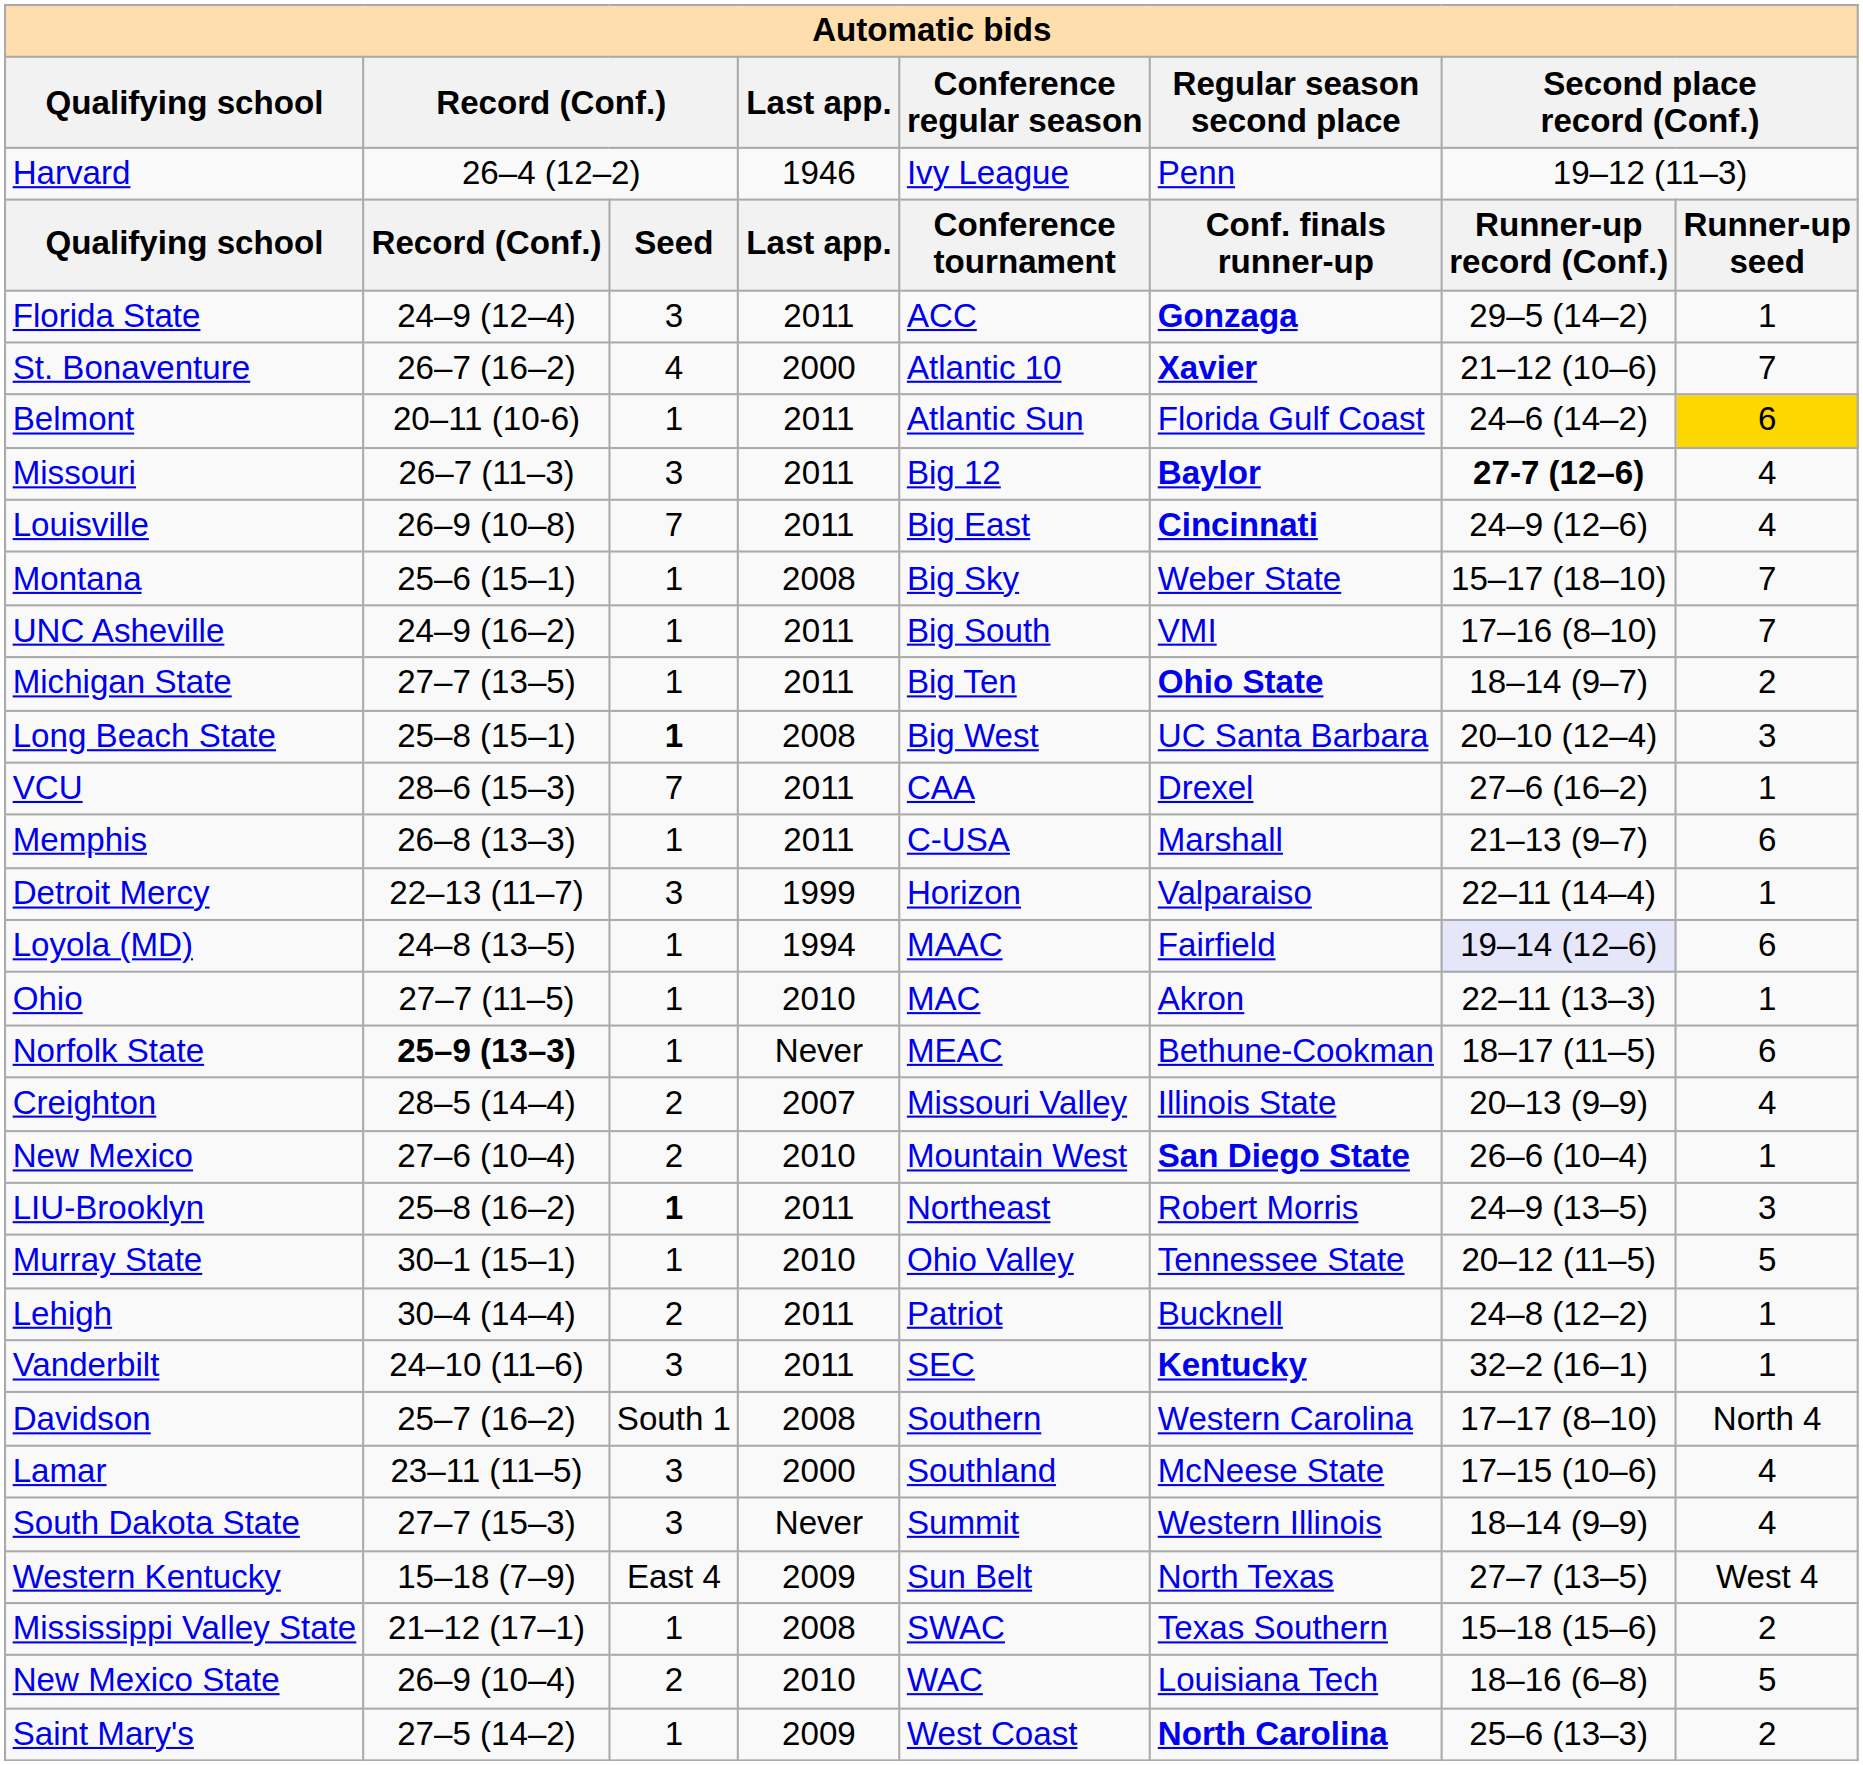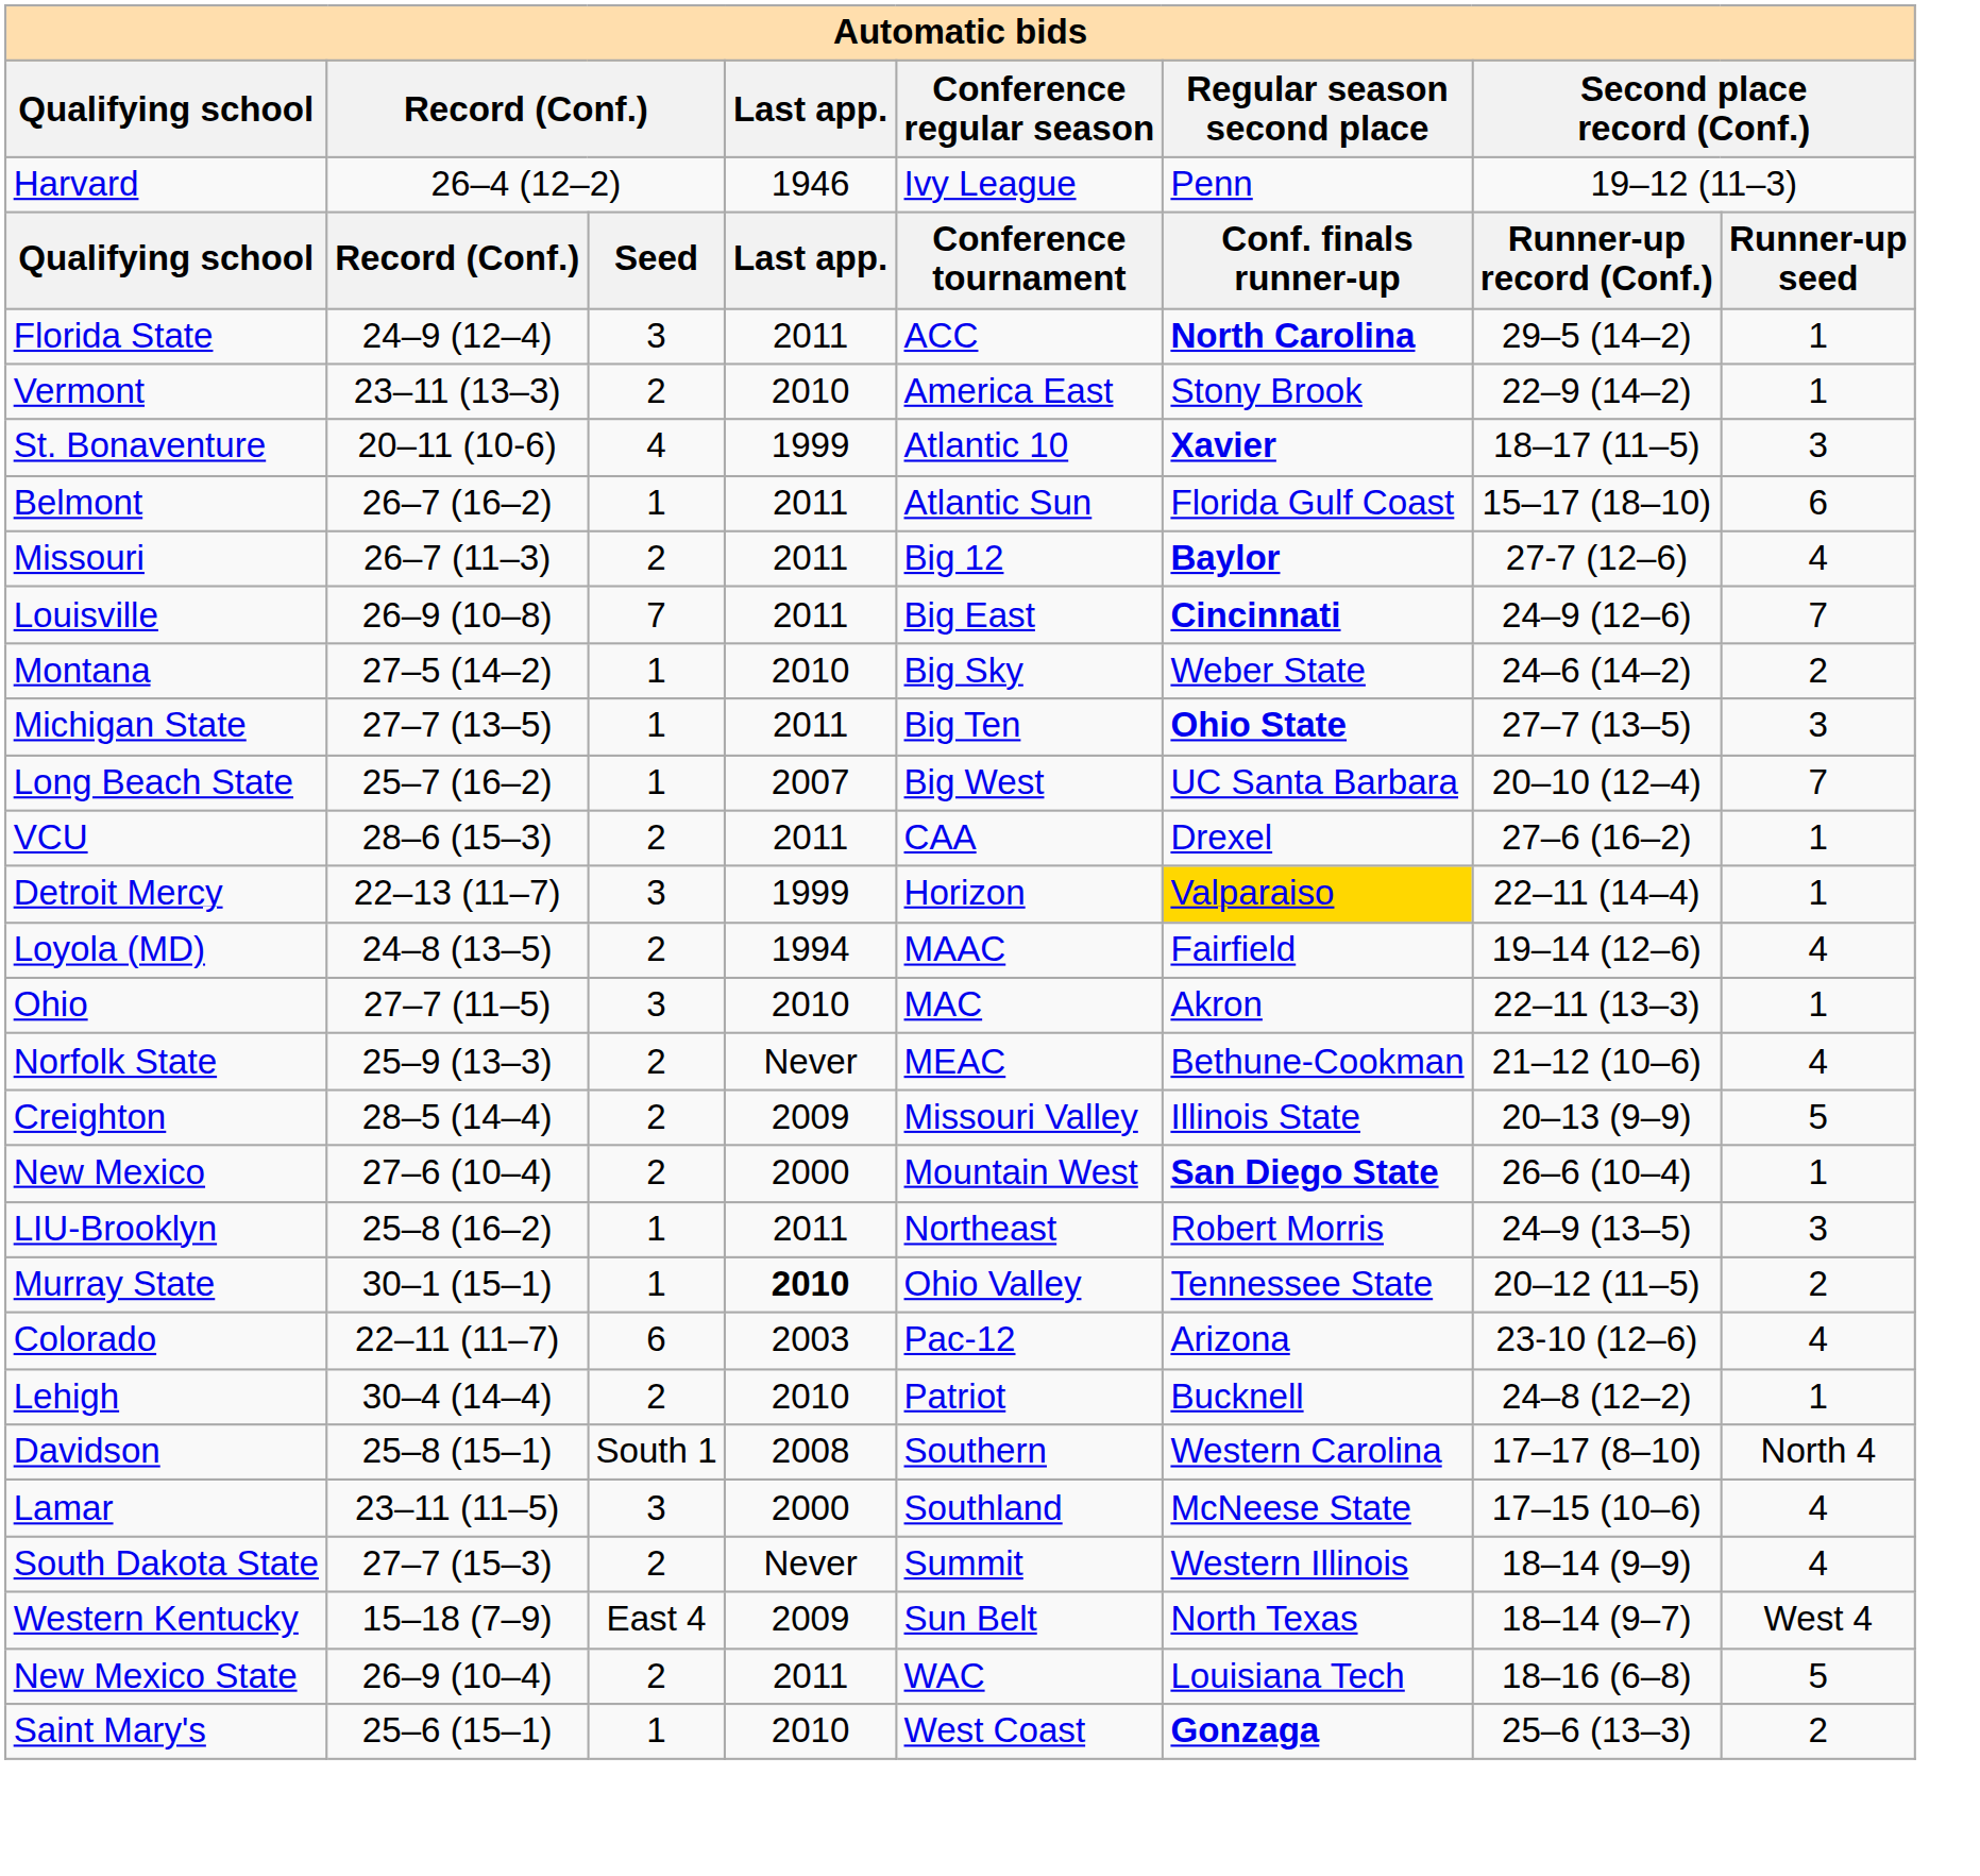Florida State | Regular season second place: Gonzaga -> North Carolina
+ row: Vermont | 23–11 (13–3) | 2 | 2010 | America East | Stony Brook | 22–9 (14–2) | 1
St. Bonaventure | column 2: 26–7 (16–2) -> 20–11 (10-6)
St. Bonaventure | Last app.: 2000 -> 1999
St. Bonaventure | column 7: 21–12 (10–6) -> 18–17 (11–5)
St. Bonaventure | column 8: 7 -> 3
Belmont | column 2: 20–11 (10-6) -> 26–7 (16–2)
Belmont | column 7: 24–6 (14–2) -> 15–17 (18–10)
Belmont | column 8: gold background -> no background
Missouri | column 3: 3 -> 2
Missouri | column 7: bold -> normal
Louisville | column 8: 4 -> 7
Montana | column 2: 25–6 (15–1) -> 27–5 (14–2)
Montana | Last app.: 2008 -> 2010
Montana | column 7: 15–17 (18–10) -> 24–6 (14–2)
Montana | column 8: 7 -> 2
- row: UNC Asheville | 24–9 (16–2) | 1 | 2011 | Big South | VMI | 17–16 (8–10) | 7
Michigan State | column 7: 18–14 (9–7) -> 27–7 (13–5)
Michigan State | column 8: 2 -> 3
Long Beach State | column 2: 25–8 (15–1) -> 25–7 (16–2)
Long Beach State | column 3: bold -> normal
Long Beach State | Last app.: 2008 -> 2007
Long Beach State | column 8: 3 -> 7
VCU | column 3: 7 -> 2
- row: Memphis | 26–8 (13–3) | 1 | 2011 | C-USA | Marshall | 21–13 (9–7) | 6
Detroit Mercy | Regular season second place: no background -> gold background
Loyola (MD) | column 3: 1 -> 2
Loyola (MD) | column 7: lavender background -> no background
Loyola (MD) | column 8: 6 -> 4
Ohio | column 3: 1 -> 3
Norfolk State | column 2: bold -> normal
Norfolk State | column 3: 1 -> 2
Norfolk State | column 7: 18–17 (11–5) -> 21–12 (10–6)
Norfolk State | column 8: 6 -> 4
Creighton | Last app.: 2007 -> 2009
Creighton | column 8: 4 -> 5
New Mexico | Last app.: 2010 -> 2000
LIU-Brooklyn | column 3: bold -> normal
Murray State | Last app.: normal -> bold
Murray State | column 8: 5 -> 2
+ row: Colorado | 22–11 (11–7) | 6 | 2003 | Pac-12 | Arizona | 23-10 (12–6) | 4
Lehigh | Last app.: 2011 -> 2010
- row: Vanderbilt | 24–10 (11–6) | 3 | 2011 | SEC | Kentucky | 32–2 (16–1) | 1
Davidson | column 2: 25–7 (16–2) -> 25–8 (15–1)
South Dakota State | column 3: 3 -> 2
Western Kentucky | column 7: 27–7 (13–5) -> 18–14 (9–7)
- row: Mississippi Valley State | 21–12 (17–1) | 1 | 2008 | SWAC | Texas Southern | 15–18 (15–6) | 2
New Mexico State | Last app.: 2010 -> 2011
Saint Mary's | column 2: 27–5 (14–2) -> 25–6 (15–1)
Saint Mary's | Last app.: 2009 -> 2010
Saint Mary's | Regular season second place: North Carolina -> Gonzaga
